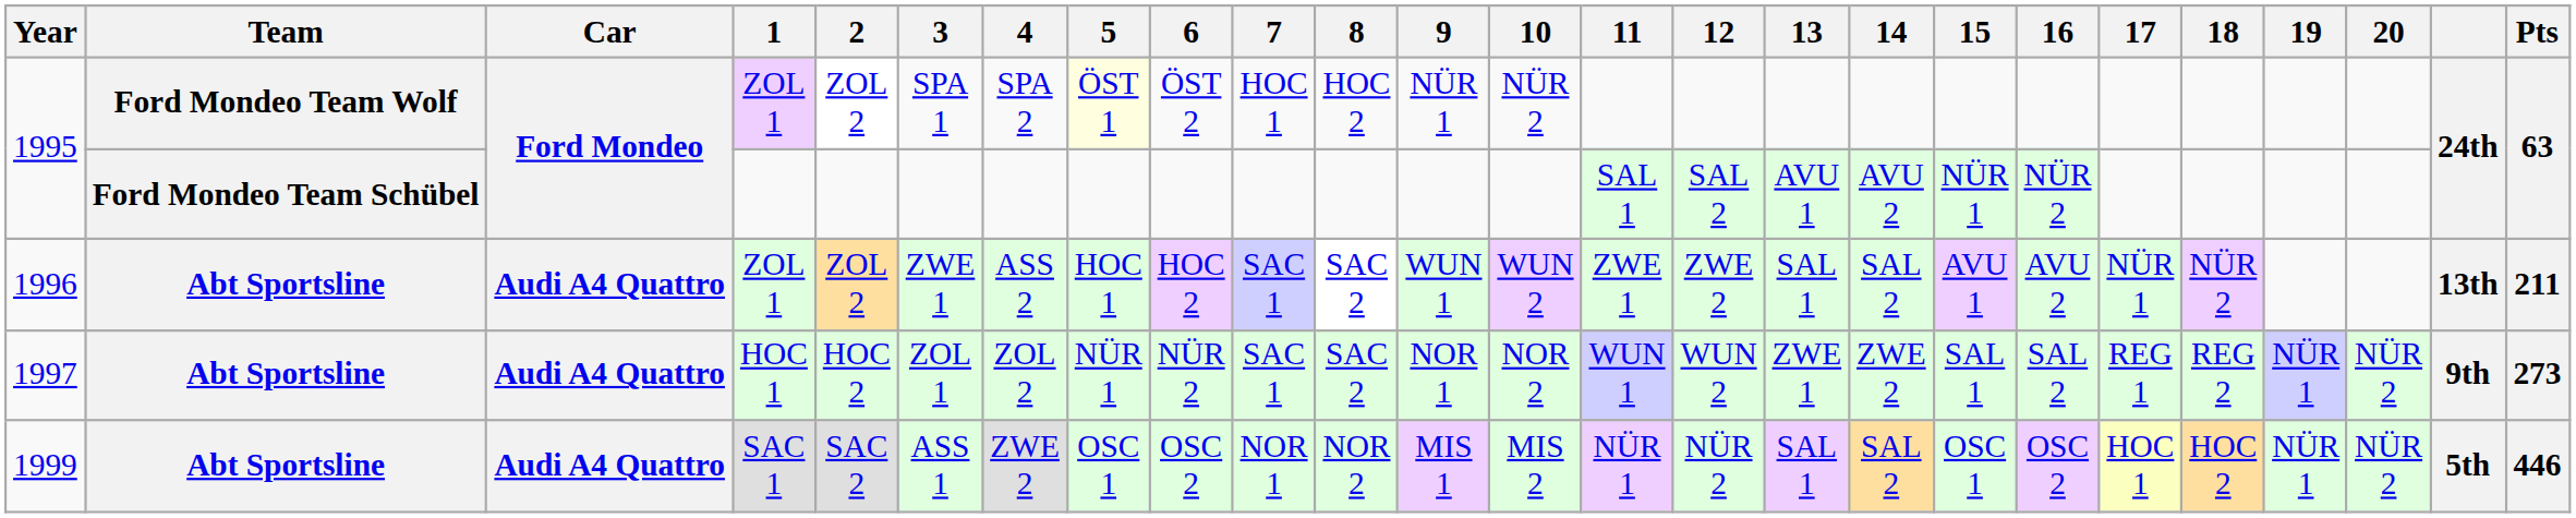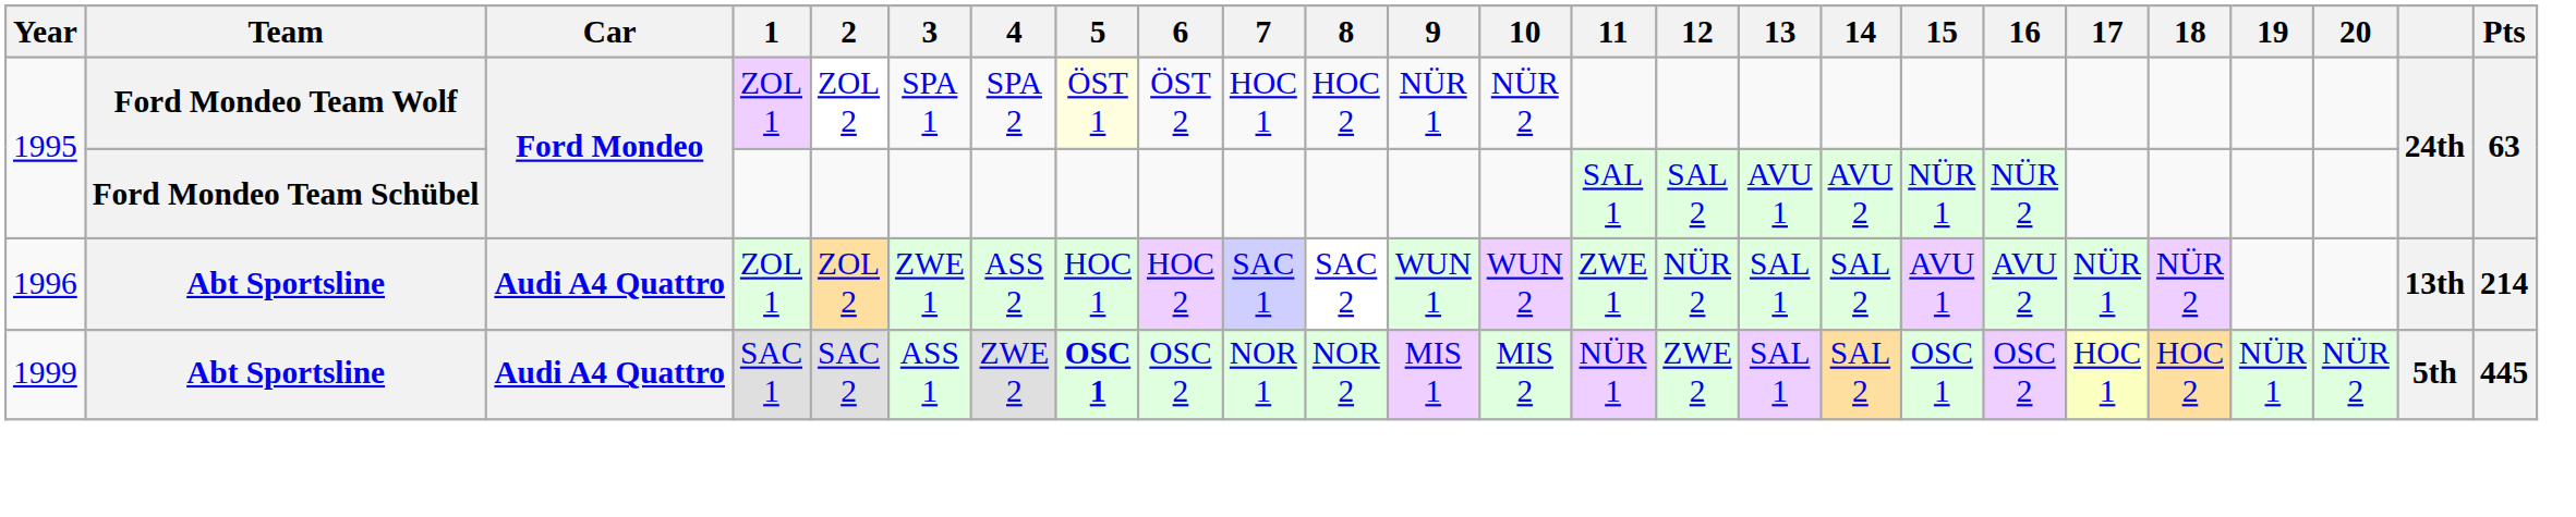1996 | 12: ZWE 2 -> NÜR 2
1996 | Pts: 211 -> 214
- row: 1997 | Abt Sportsline | Audi A4 Quattro | HOC 1 | HOC 2 | ZOL 1 | ZOL 2 | NÜR 1 | NÜR 2 | SAC 1 | SAC 2 | NOR 1 | NOR 2 | WUN 1 | WUN 2 | ZWE 1 | ZWE 2 | SAL 1 | SAL 2 | REG 1 | REG 2 | NÜR 1 | NÜR 2 | 9th | 273
1999 | 5: normal -> bold
1999 | 12: NÜR 2 -> ZWE 2
1999 | Pts: 446 -> 445
